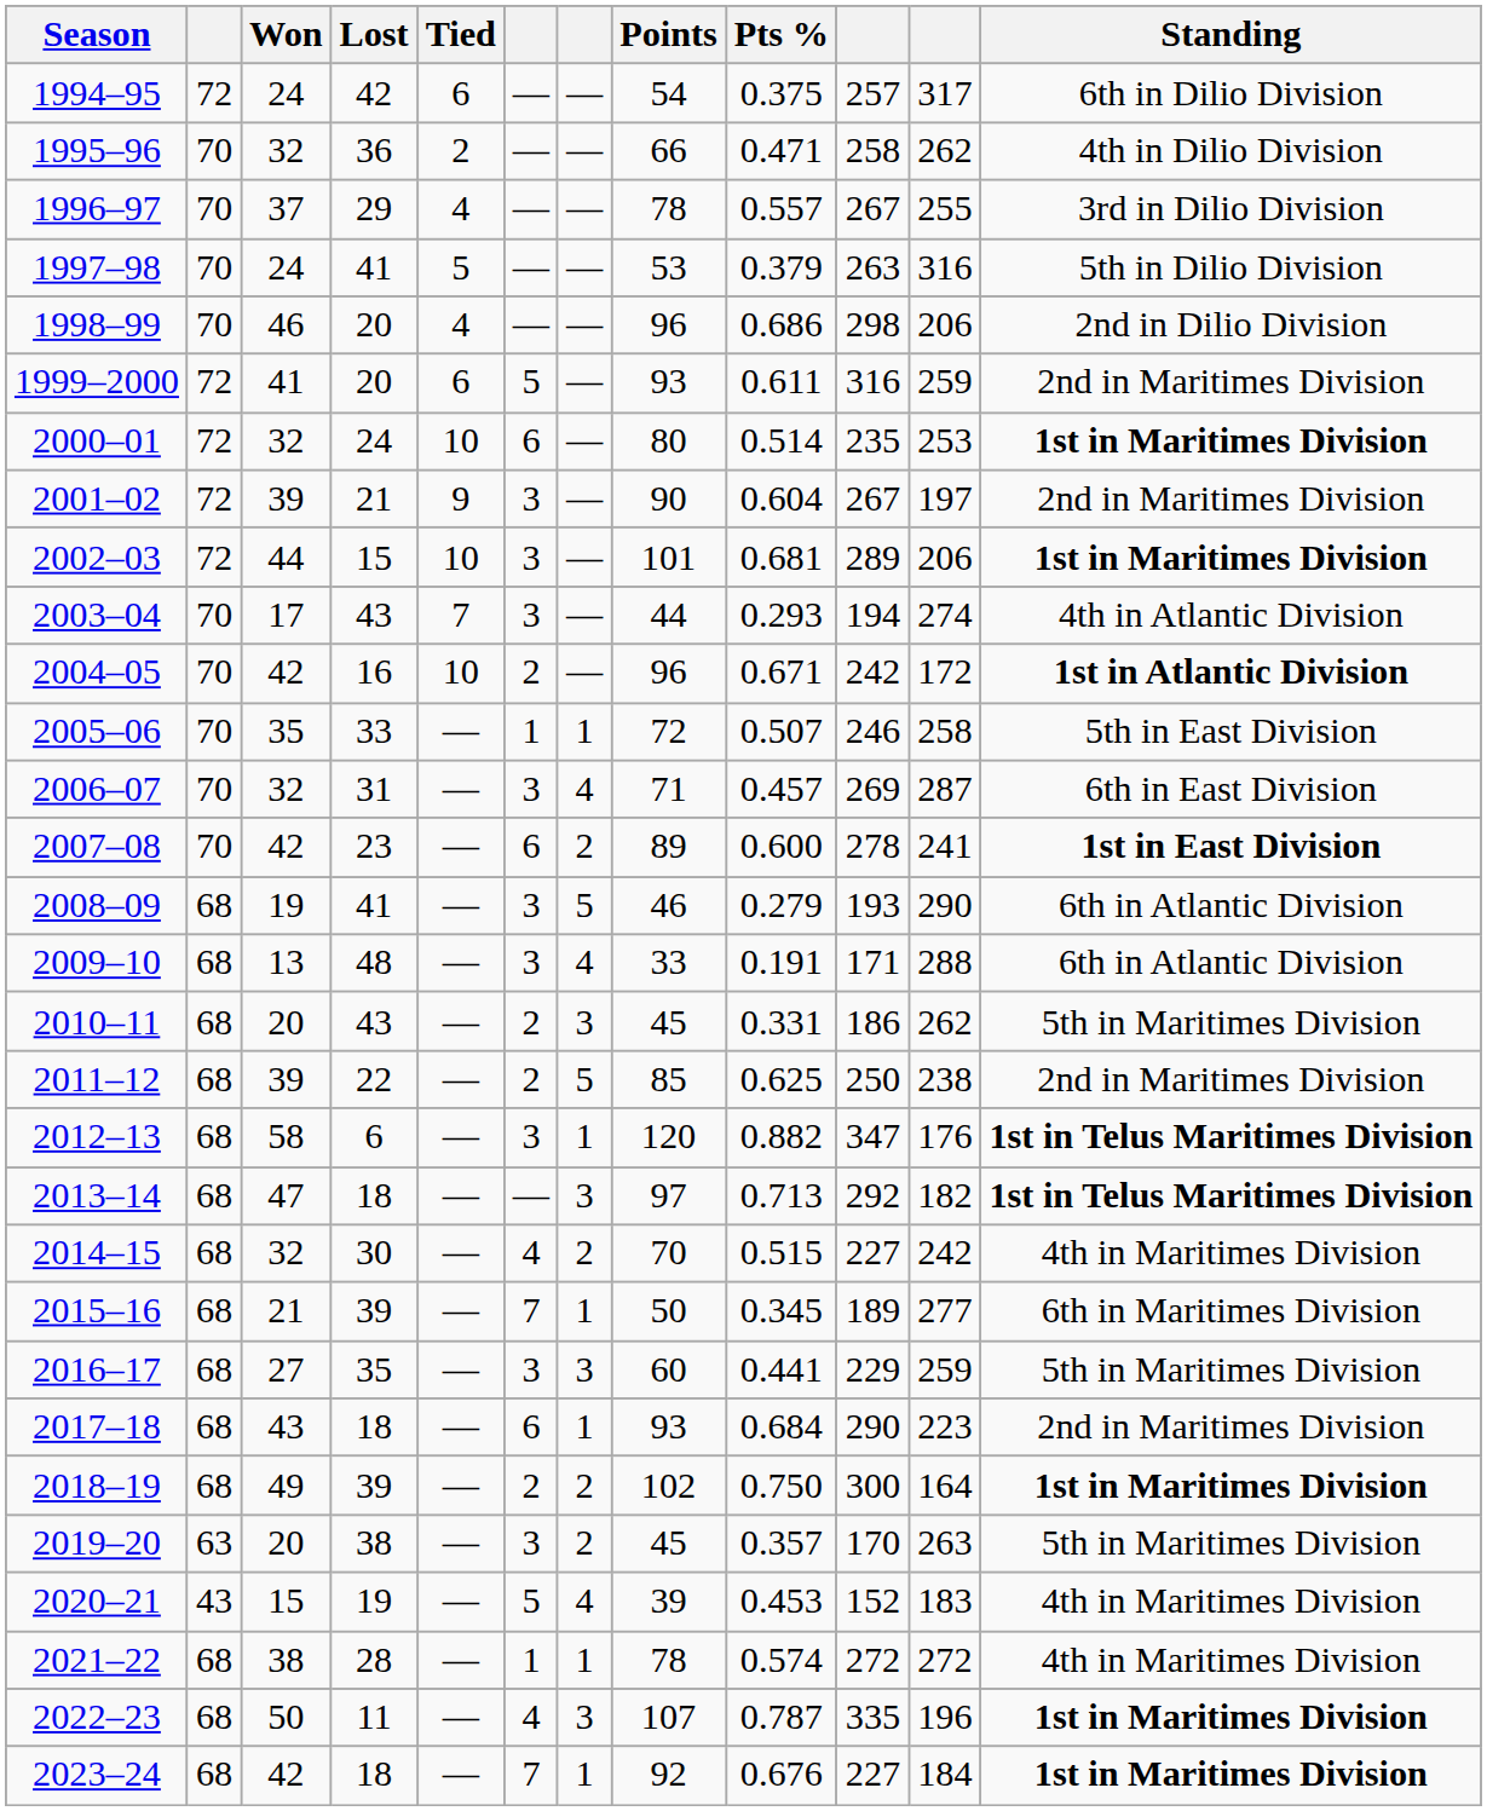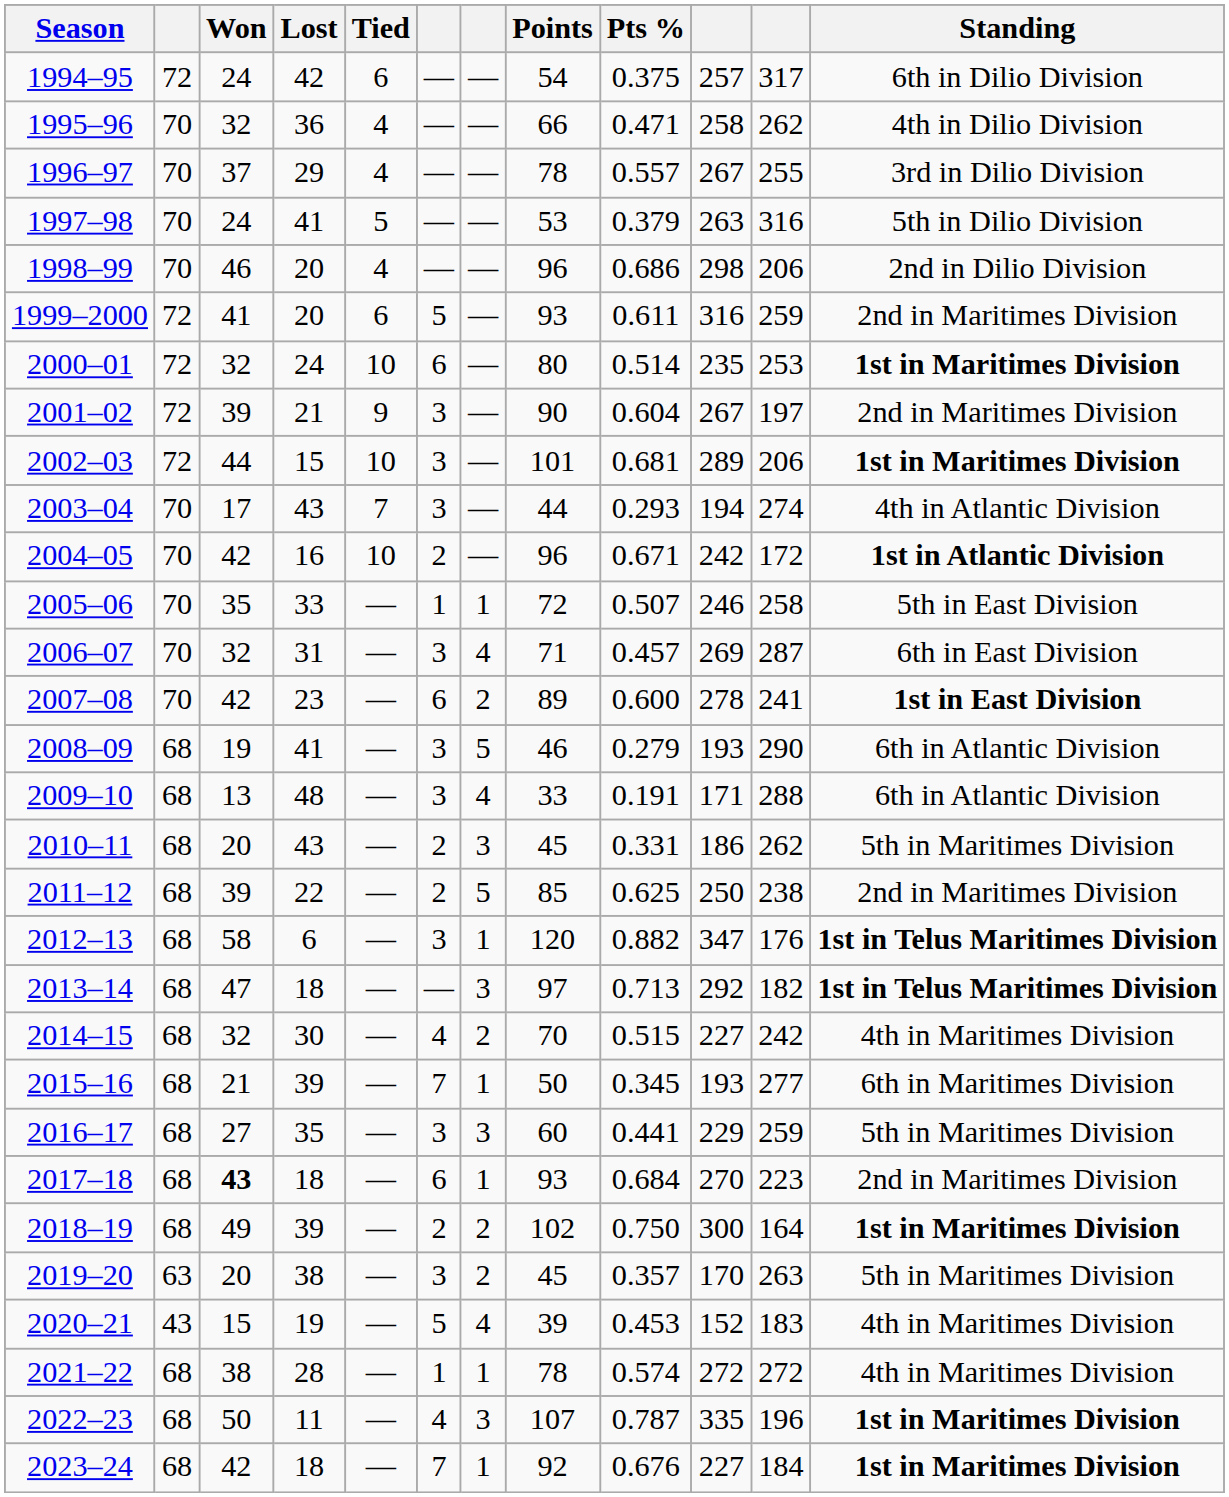1995–96 | Tied: 2 -> 4
2015–16 | column 10: 189 -> 193
2017–18 | Won: normal -> bold
2017–18 | column 10: 290 -> 270
